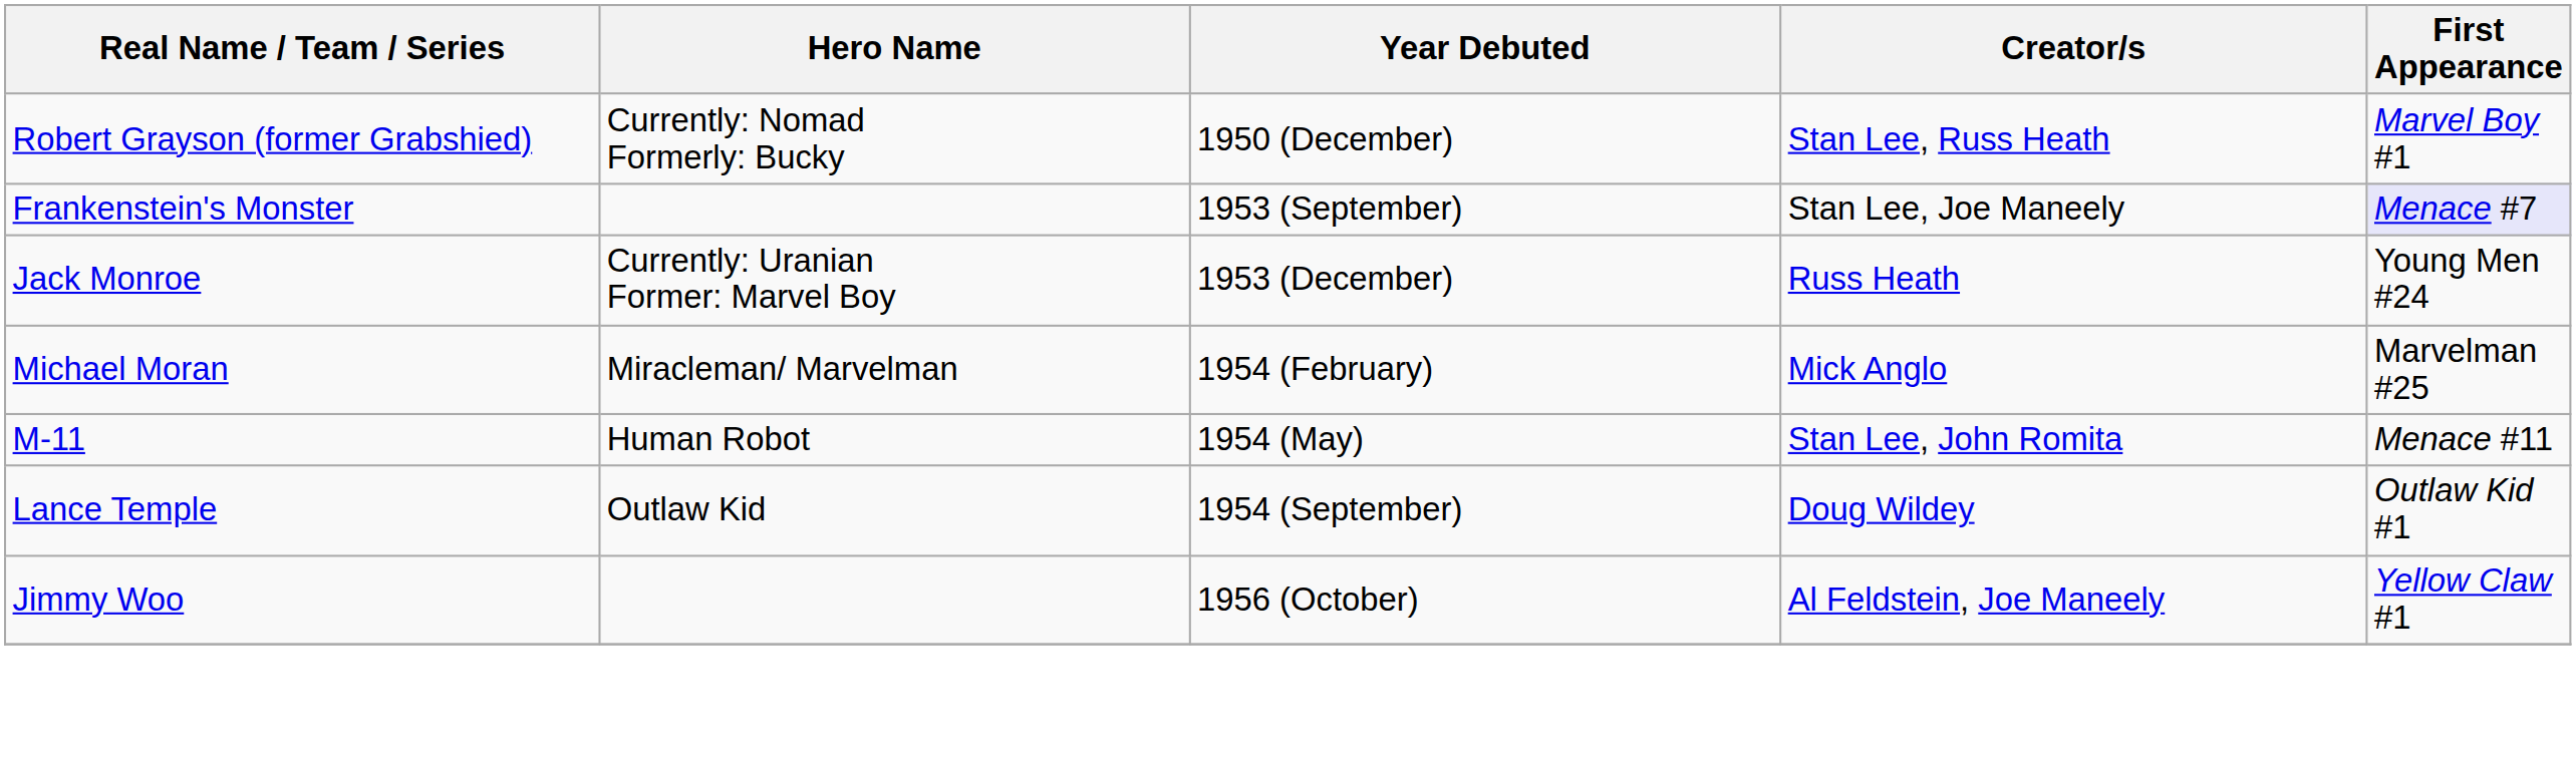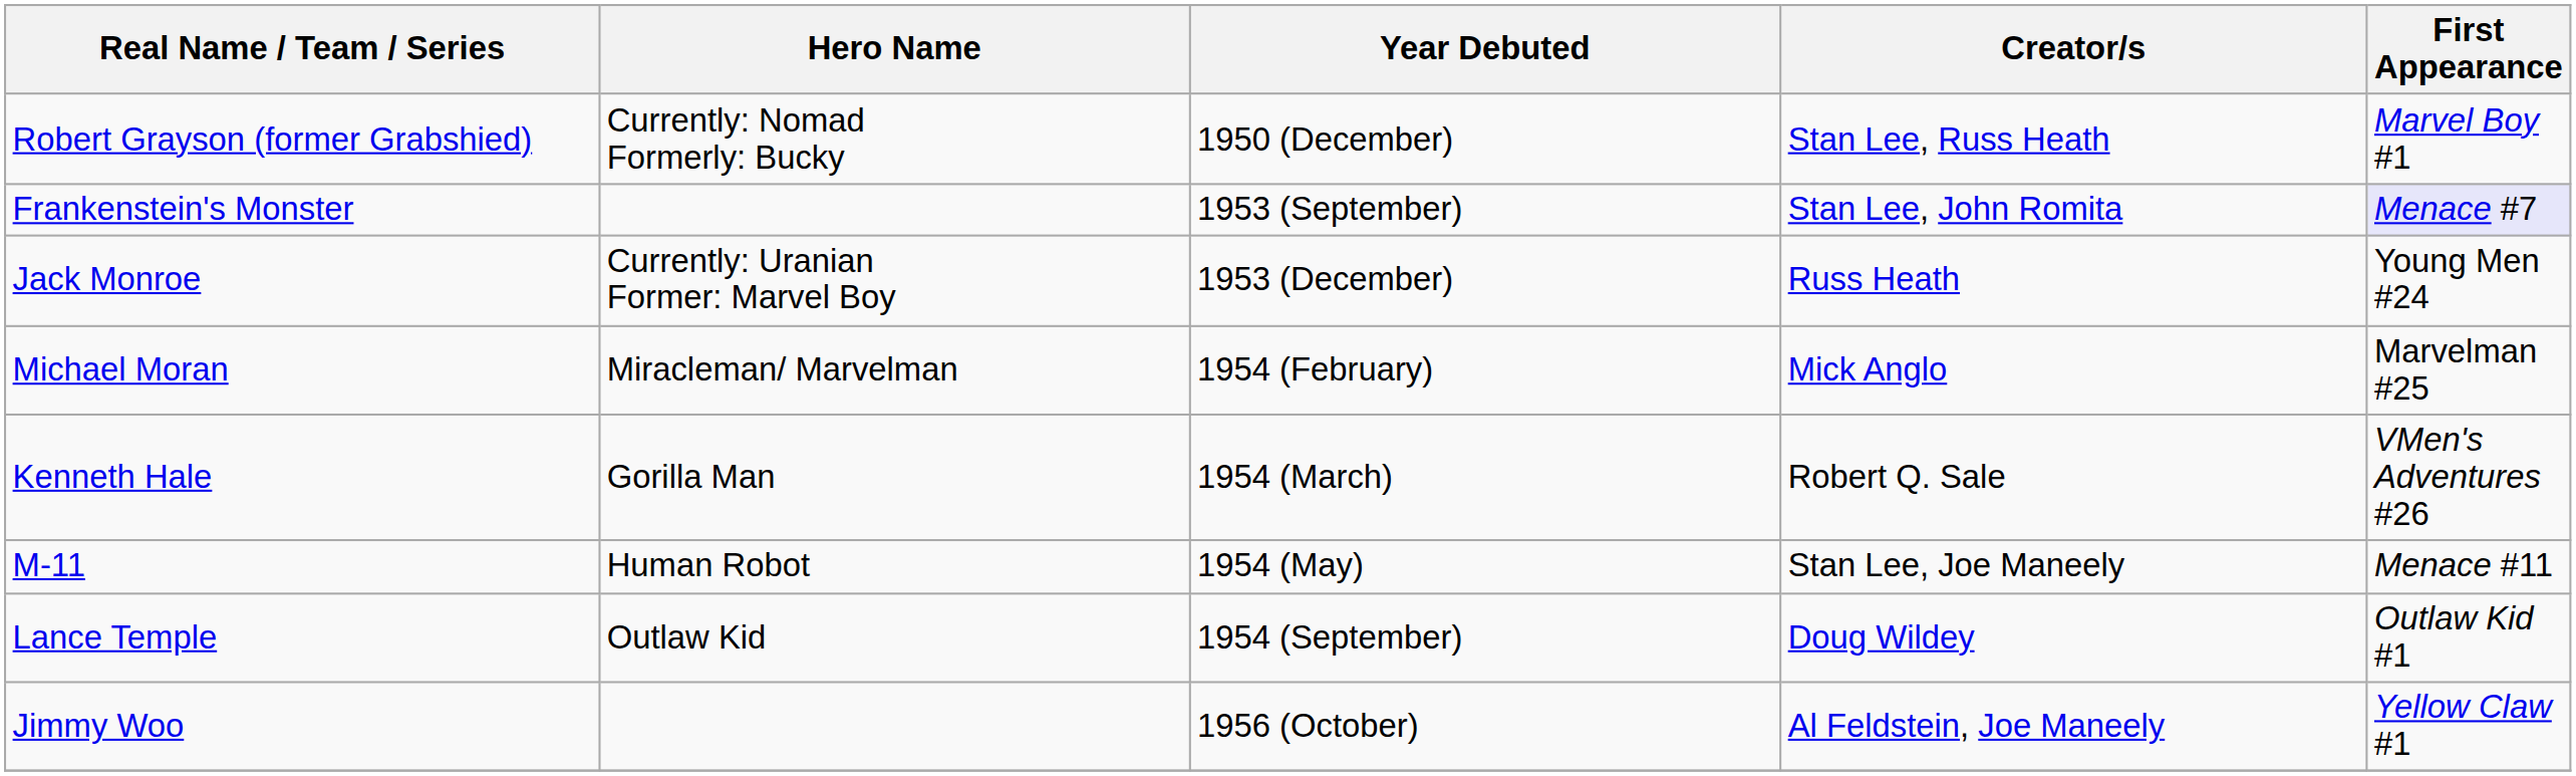Frankenstein's Monster | Creator/s: Stan Lee, Joe Maneely -> Stan Lee, John Romita
+ row: Kenneth Hale | Gorilla Man | 1954 (March) | Robert Q. Sale | VMen's Adventures #26
M-11 | Creator/s: Stan Lee, John Romita -> Stan Lee, Joe Maneely
